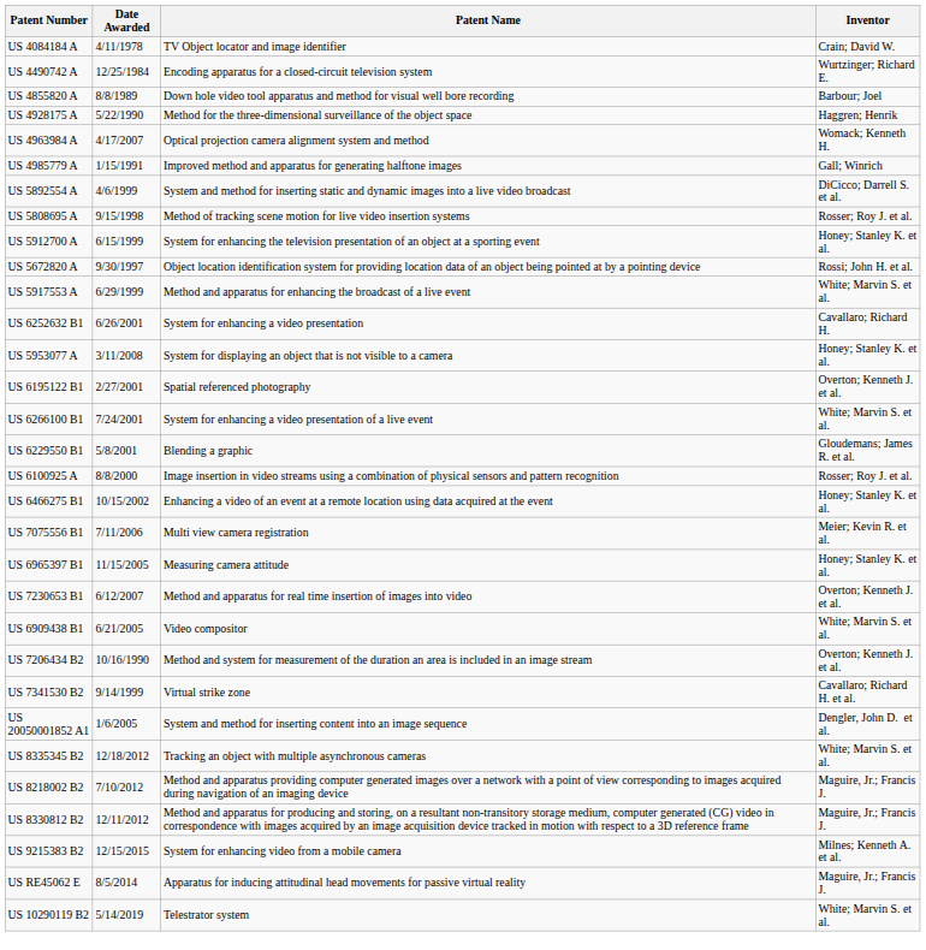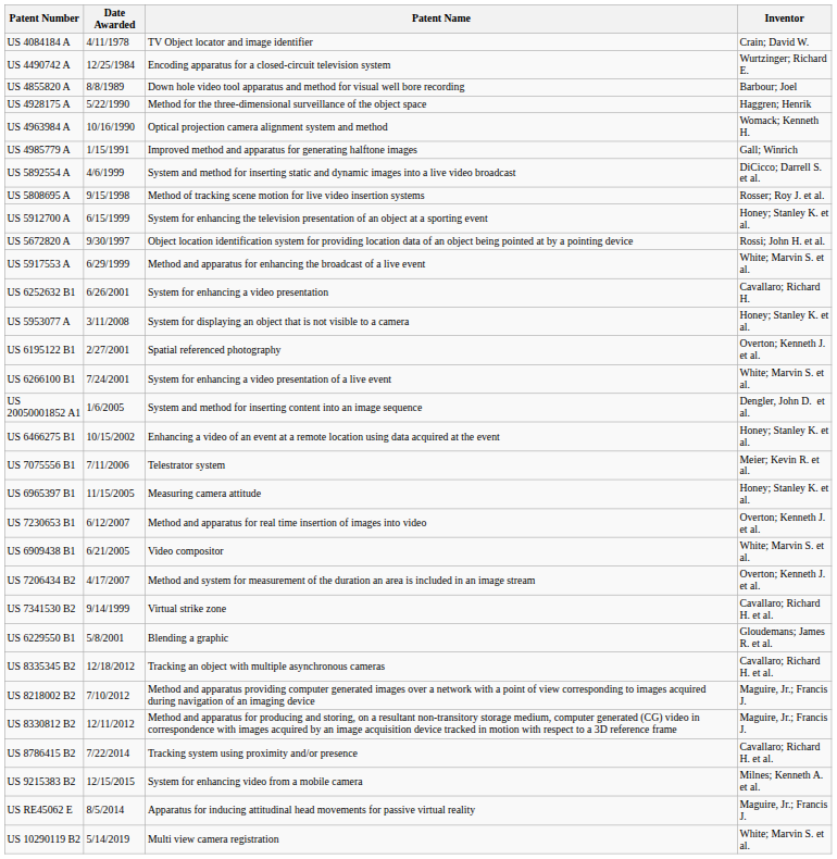US 4963984 A | Date Awarded: 4/17/2007 -> 10/16/1990
rows swapped: US 6229550 B1 <-> US 20050001852 A1
- row: US 6100925 A | 8/8/2000 | Image insertion in video streams using a combination of physical sensors and pattern recognition | Rosser; Roy J. et al.
US 7075556 B1 | Patent Name: Multi view camera registration -> Telestrator system
US 7206434 B2 | Date Awarded: 10/16/1990 -> 4/17/2007
US 8335345 B2 | Inventor: White; Marvin S. et al. -> Cavallaro; Richard H. et al.
+ row: US 8786415 B2 | 7/22/2014 | Tracking system using proximity and/or presence | Cavallaro; Richard H. et al.
US 10290119 B2 | Patent Name: Telestrator system -> Multi view camera registration
